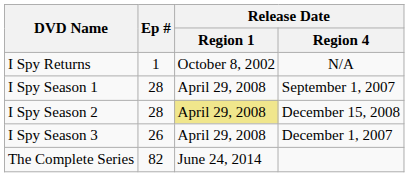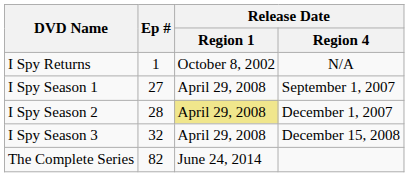I Spy Season 1 | Ep #: 28 -> 27
I Spy Season 2 | Release Date / Region 4: December 15, 2008 -> December 1, 2007
I Spy Season 3 | Ep #: 26 -> 32
I Spy Season 3 | Release Date / Region 4: December 1, 2007 -> December 15, 2008
